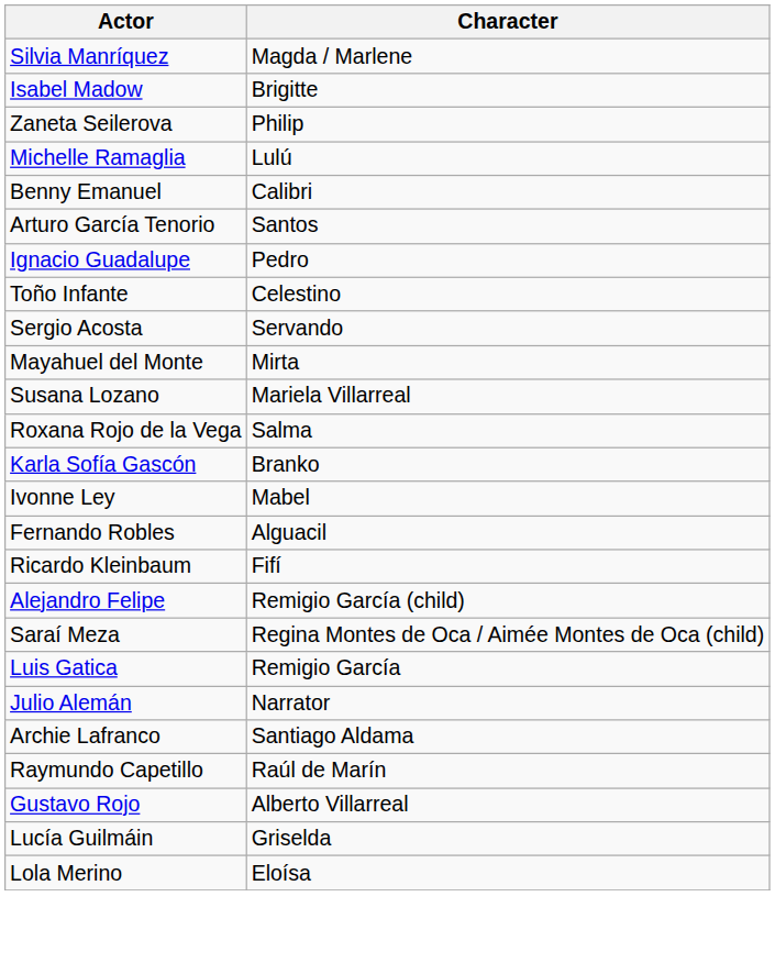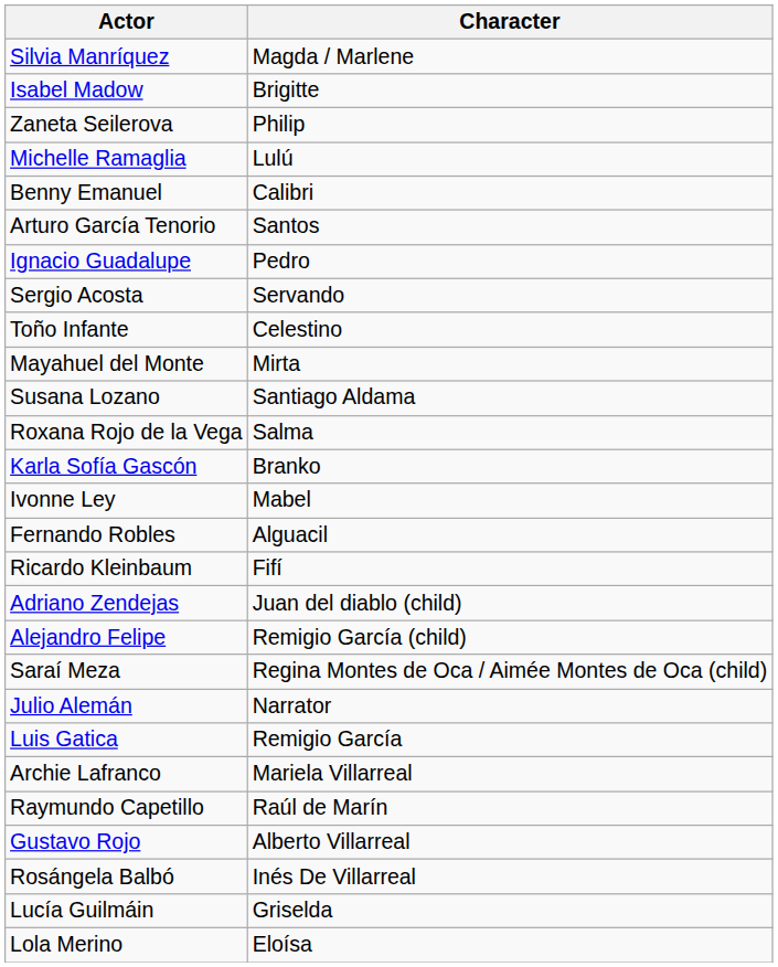rows swapped: Toño Infante <-> Sergio Acosta
Susana Lozano | Character: Mariela Villarreal -> Santiago Aldama
+ row: Adriano Zendejas | Juan del diablo (child)
rows swapped: Luis Gatica <-> Julio Alemán
Archie Lafranco | Character: Santiago Aldama -> Mariela Villarreal
+ row: Rosángela Balbó | Inés De Villarreal
